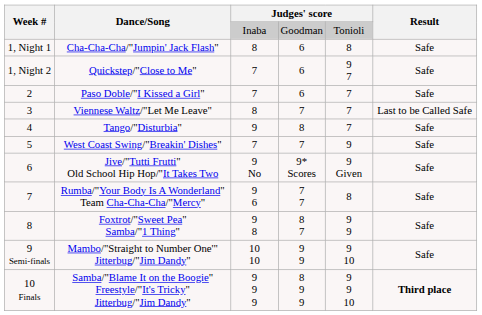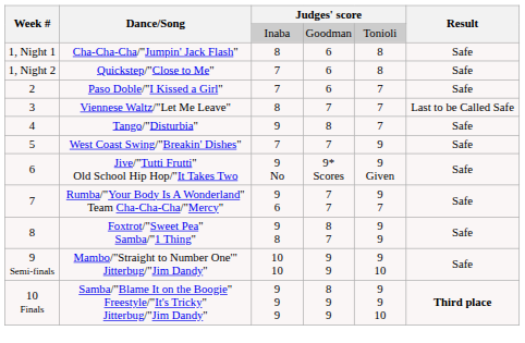Quickstep/"Close to Me" | column 5: 9 7 -> 8
Rumba/"Your Body Is A Wonderland" Team Cha-Cha-Cha/"Mercy" | column 5: 8 -> 9 7
